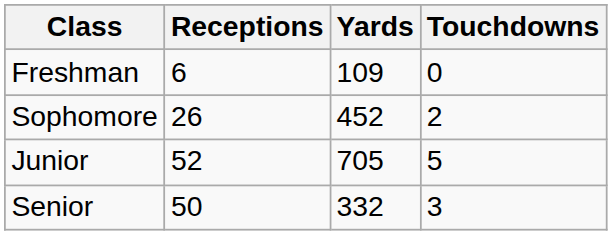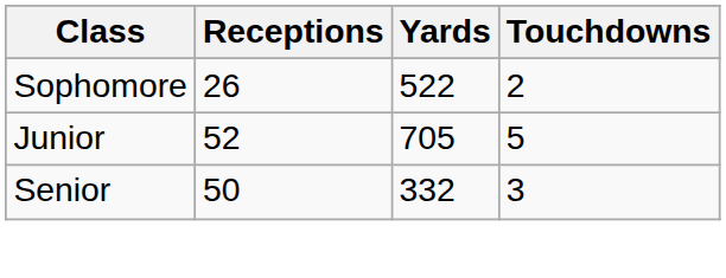- row: Freshman | 6 | 109 | 0
Sophomore | Yards: 452 -> 522
